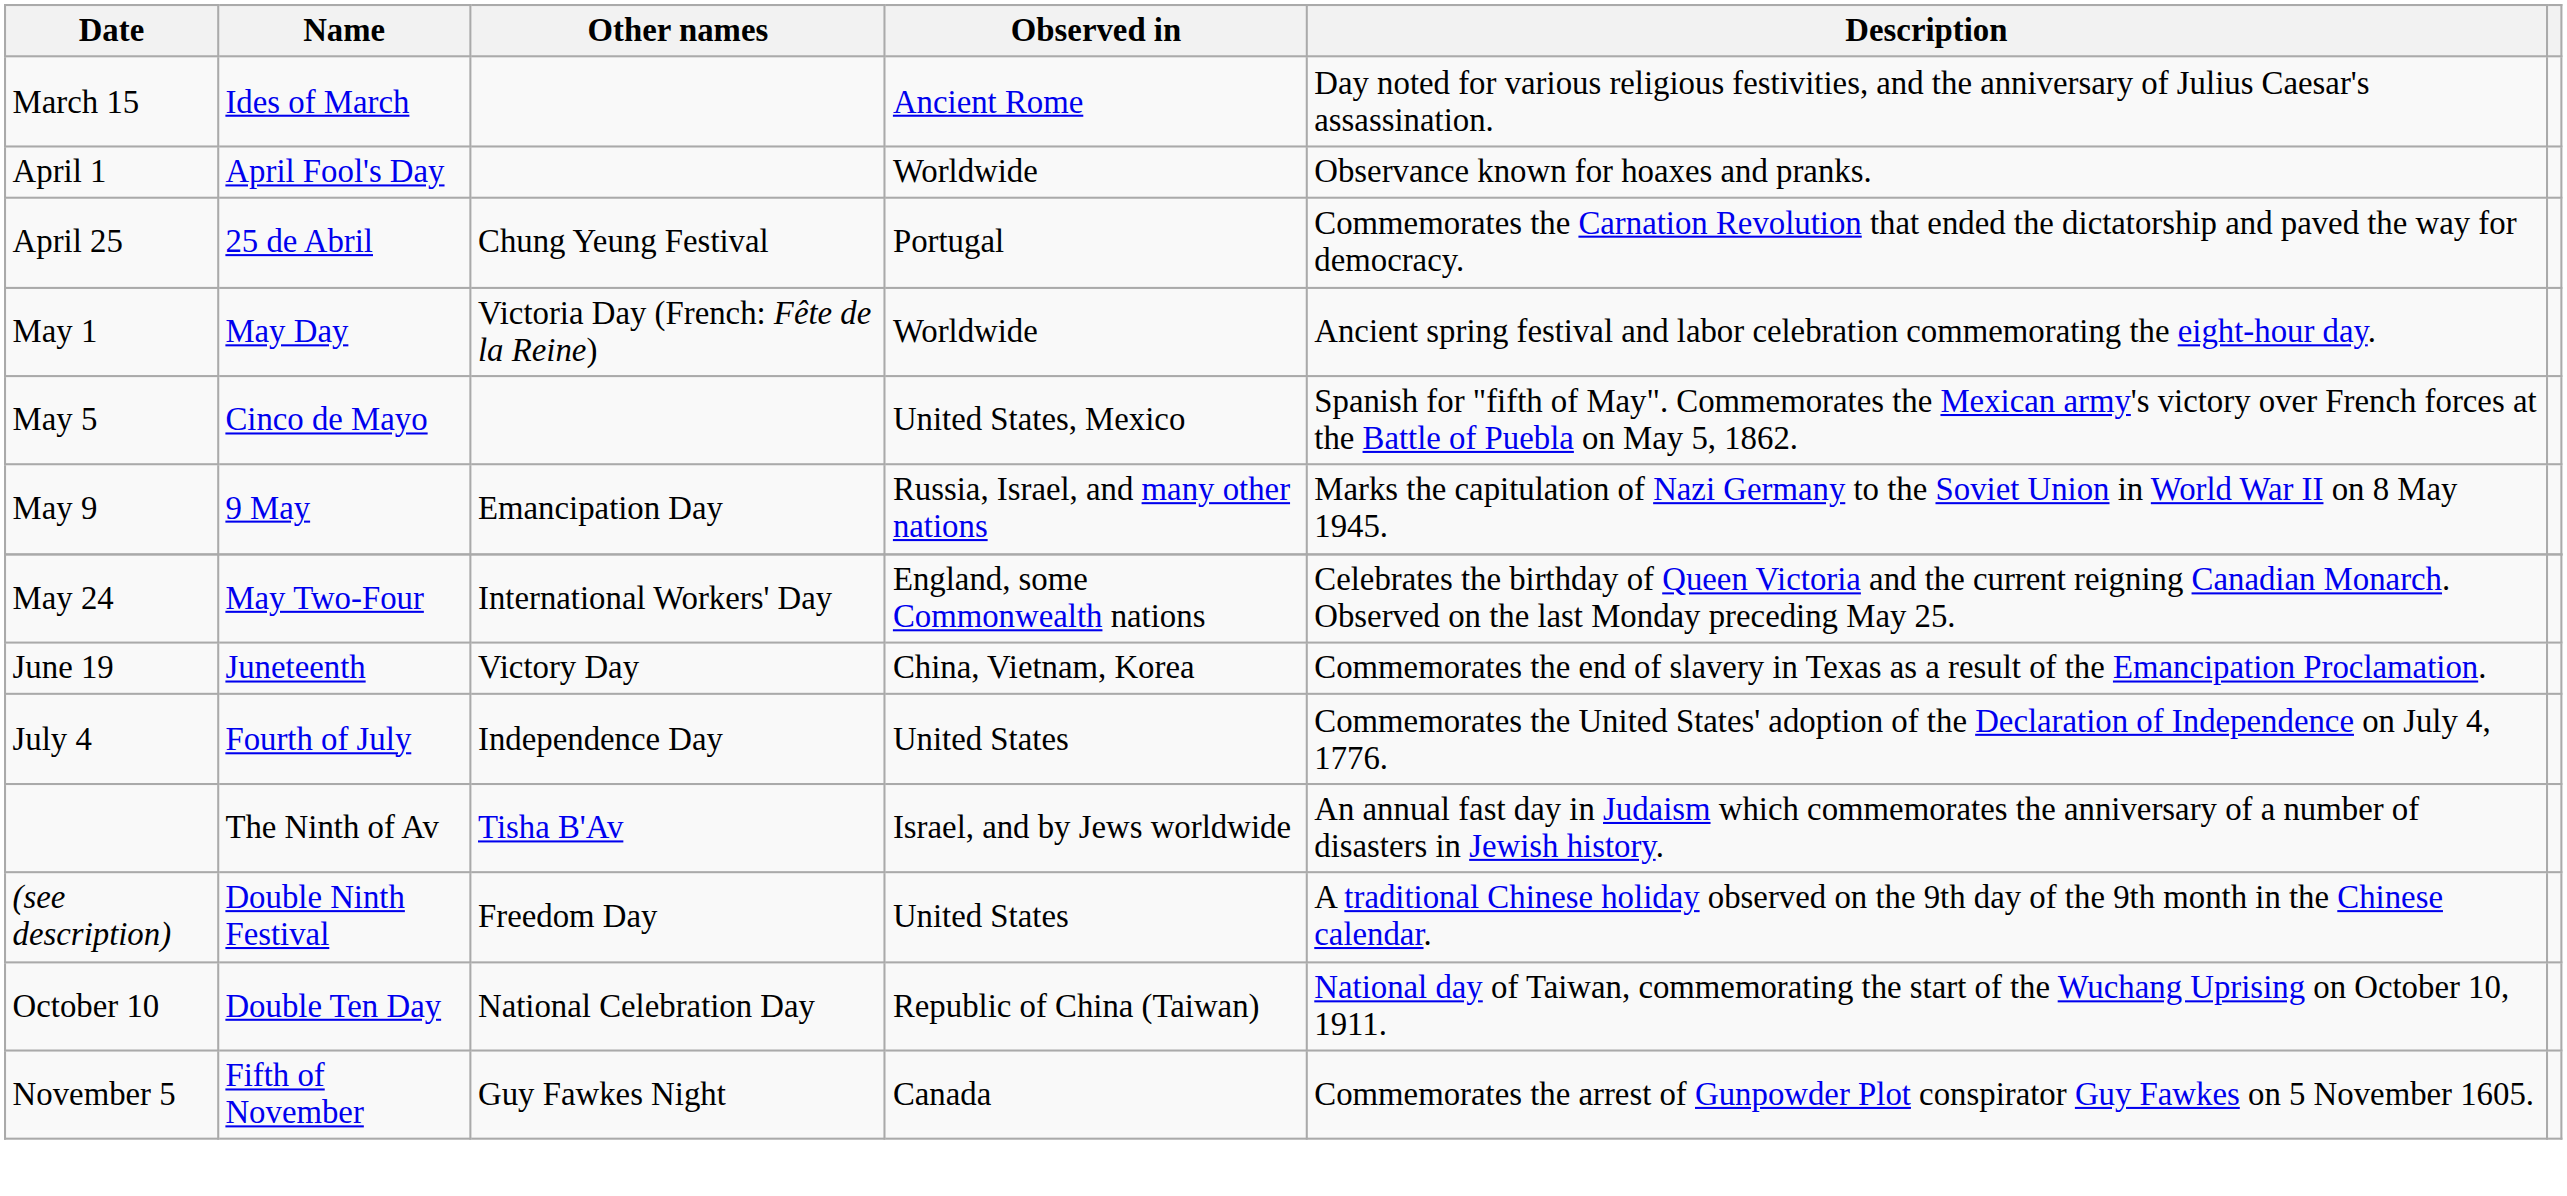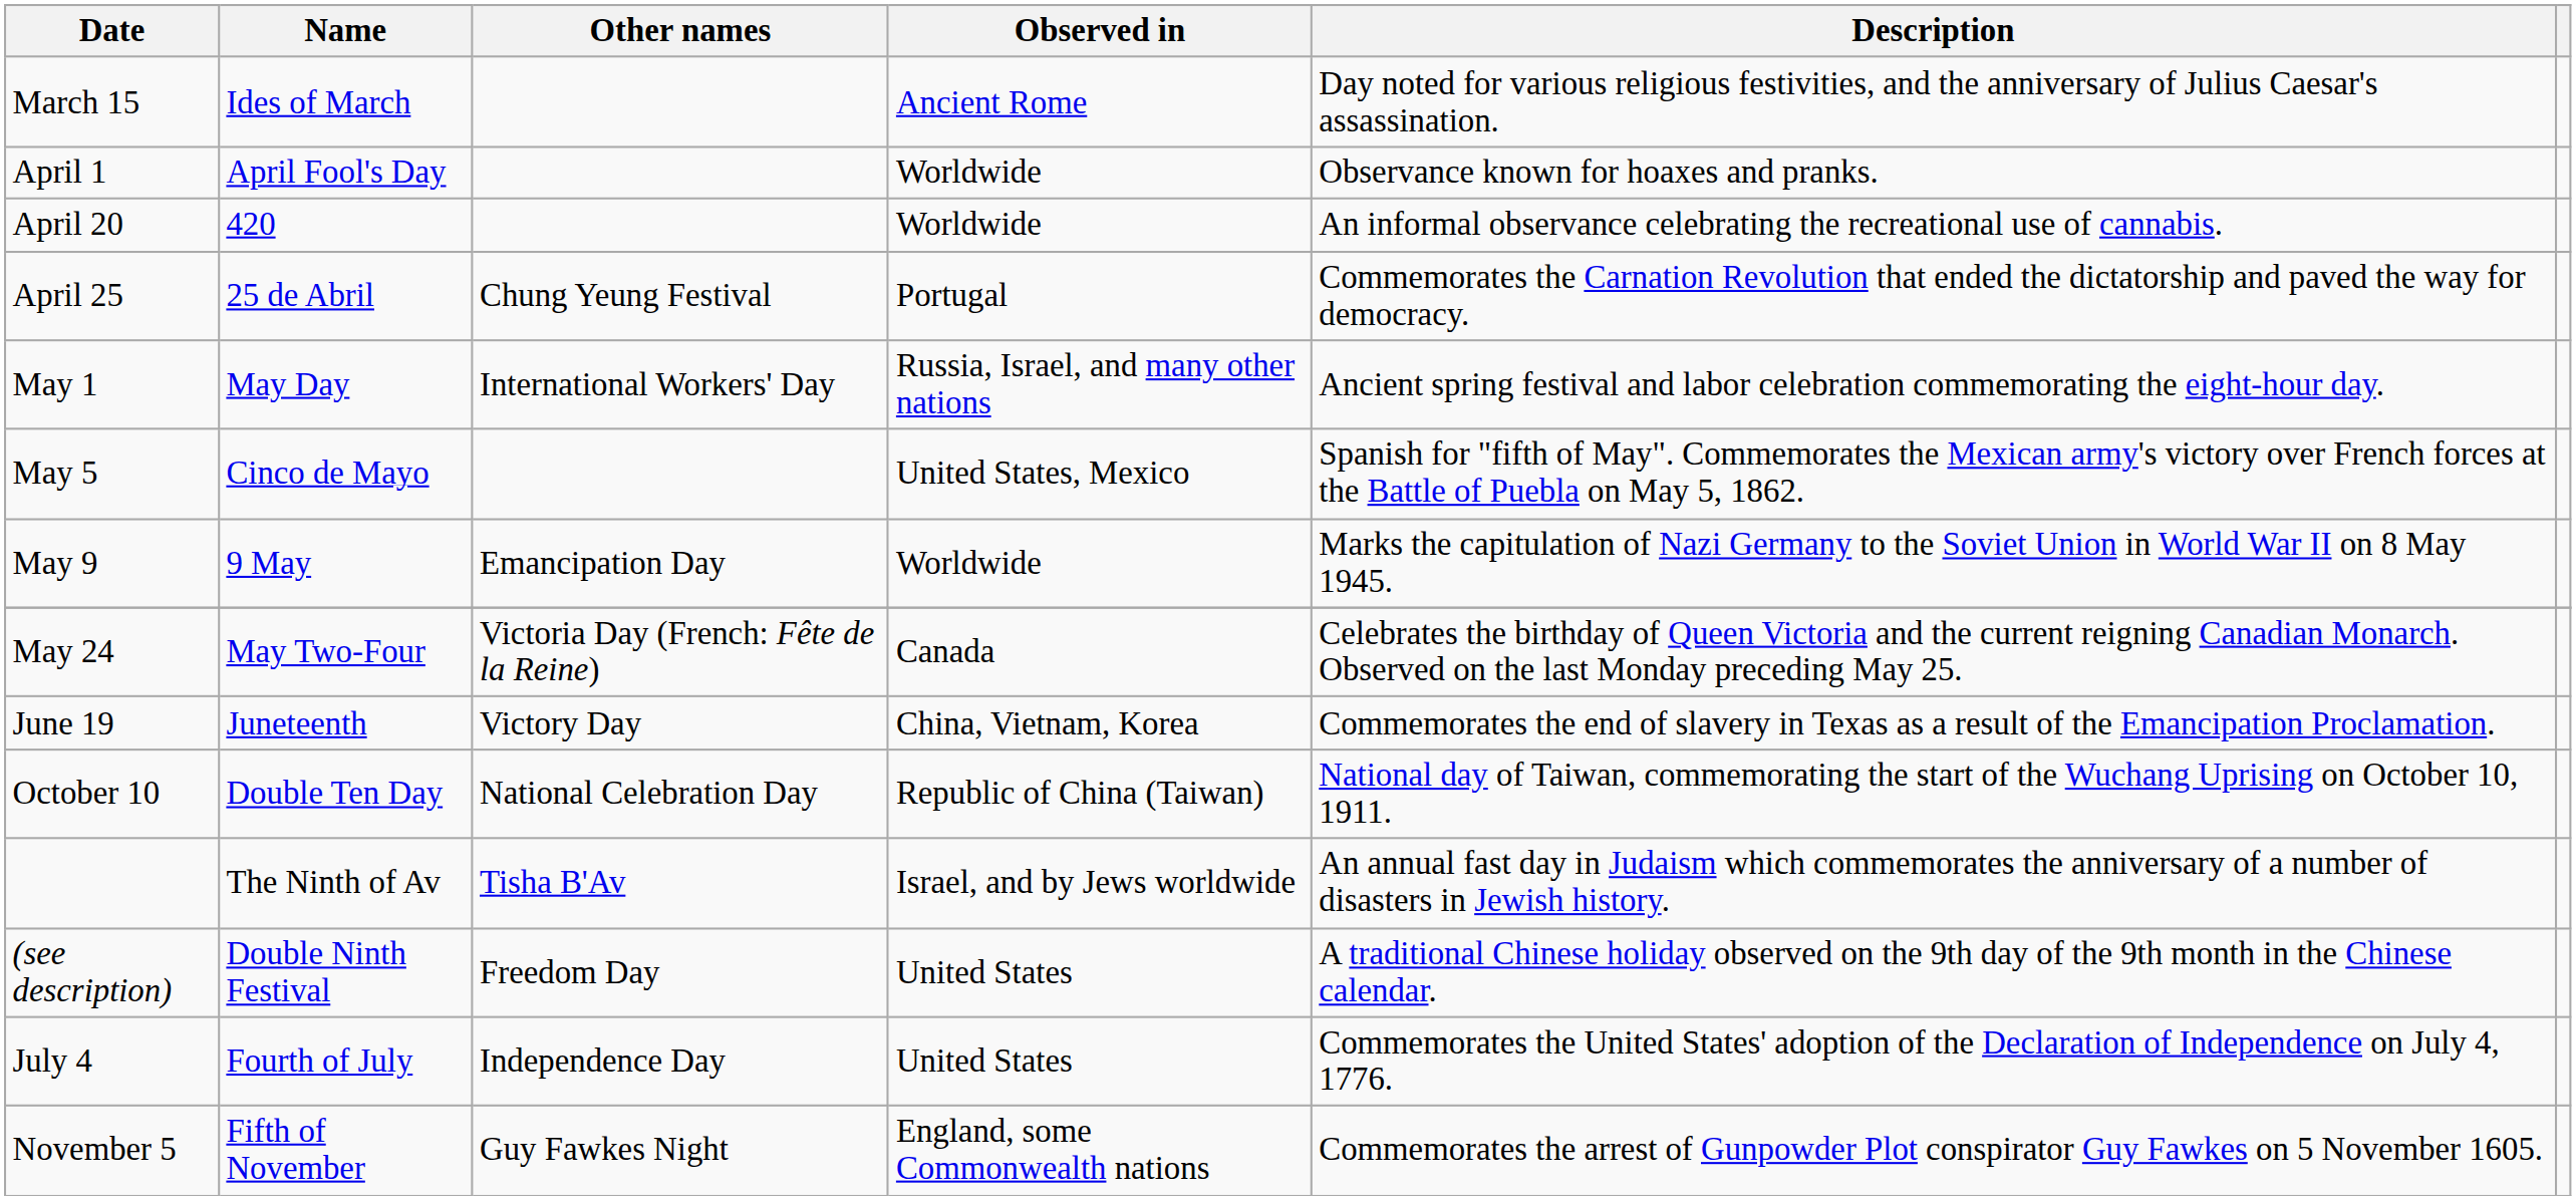+ row: April 20 | 420 | Worldwide | An informal observance celebrating the recreational use of cannabis.
May 1 | Other names: Victoria Day (French: Fête de la Reine) -> International Workers' Day
May 1 | Observed in: Worldwide -> Russia, Israel, and many other nations
May 9 | Observed in: Russia, Israel, and many other nations -> Worldwide
May 24 | Other names: International Workers' Day -> Victoria Day (French: Fête de la Reine)
May 24 | Observed in: England, some Commonwealth nations -> Canada
rows swapped: July 4 <-> October 10
November 5 | Observed in: Canada -> England, some Commonwealth nations
